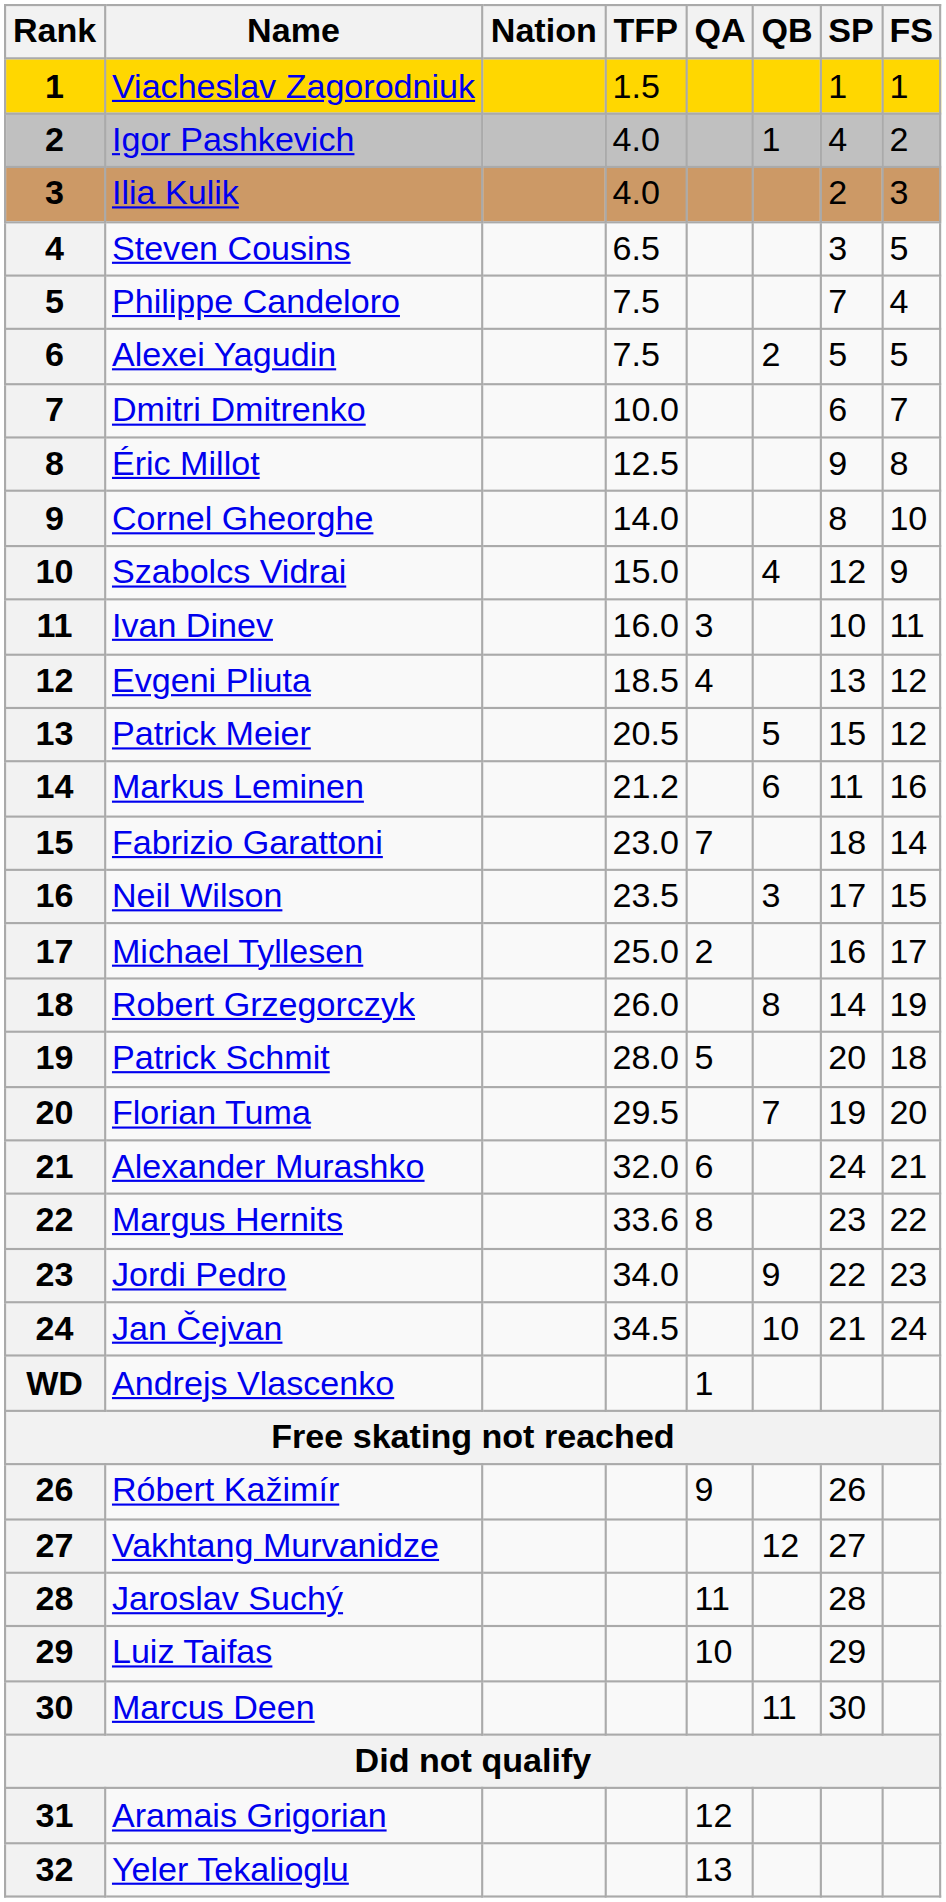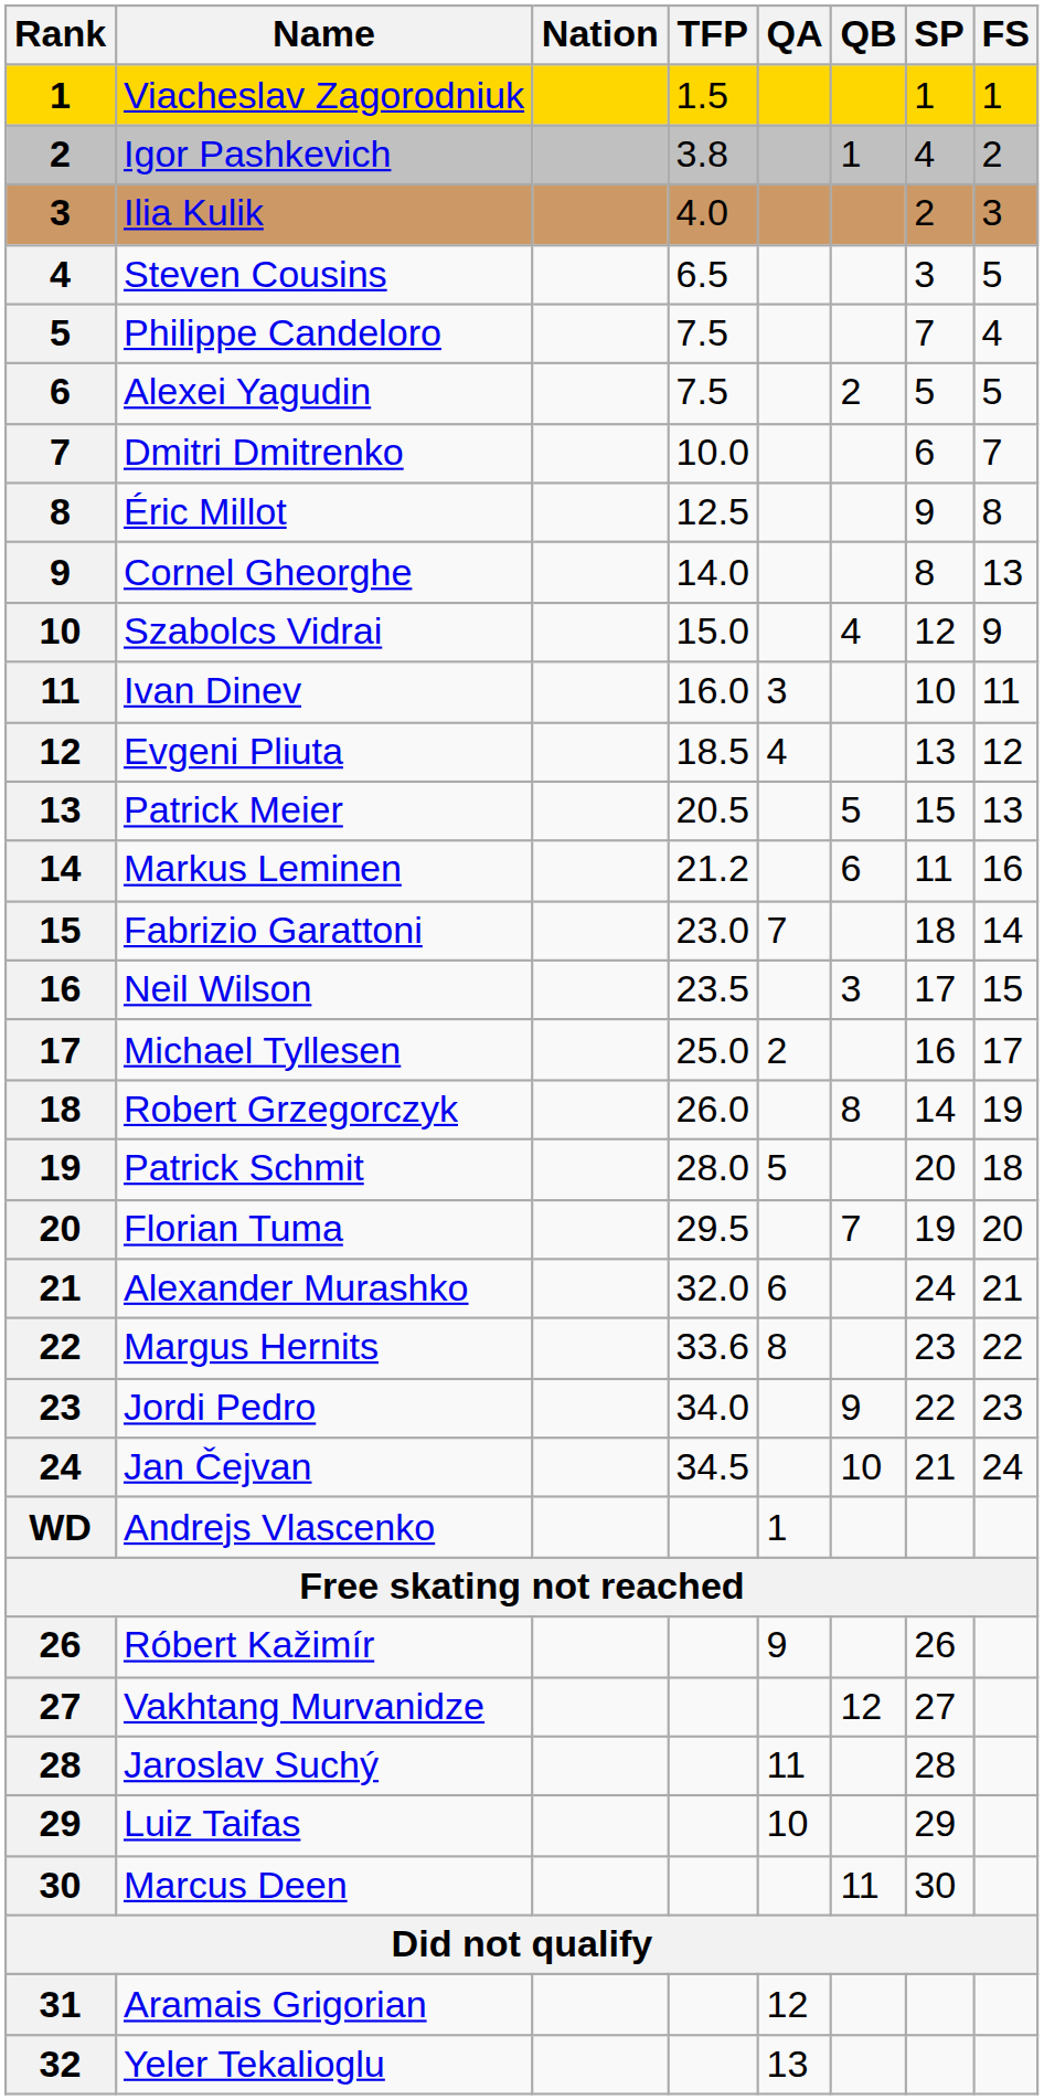Igor Pashkevich | TFP: 4.0 -> 3.8
Cornel Gheorghe | FS: 10 -> 13
Patrick Meier | FS: 12 -> 13
